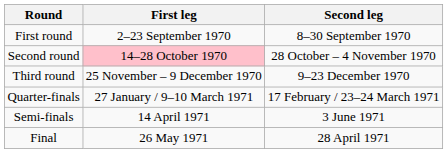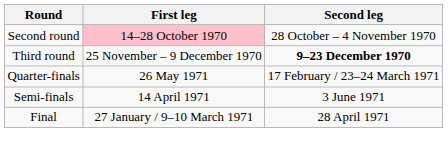- row: First round | 2–23 September 1970 | 8–30 September 1970
Third round | Second leg: normal -> bold
Quarter-finals | First leg: 27 January / 9–10 March 1971 -> 26 May 1971
Final | First leg: 26 May 1971 -> 27 January / 9–10 March 1971
